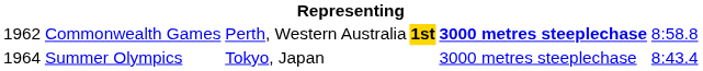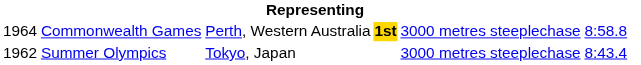Commonwealth Games | column 1: 1962 -> 1964
Commonwealth Games | column 5: bold -> normal
Summer Olympics | column 1: 1964 -> 1962
